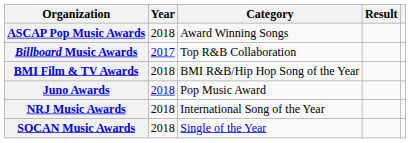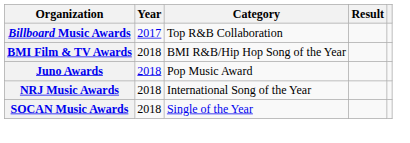- row: ASCAP Pop Music Awards | 2018 | Award Winning Songs
